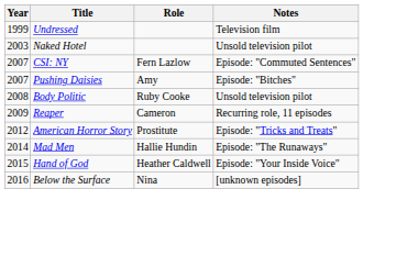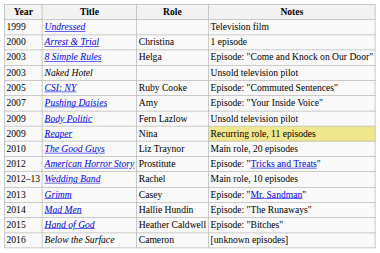+ row: 2000 | Arrest & Trial | Christina | 1 episode
+ row: 2003 | 8 Simple Rules | Helga | Episode: "Come and Knock on Our Door"
CSI: NY | Year: 2007 -> 2005
CSI: NY | Role: Fern Lazlow -> Ruby Cooke
Pushing Daisies | Notes: Episode: "Bitches" -> Episode: "Your Inside Voice"
Body Politic | Year: 2008 -> 2009
Body Politic | Role: Ruby Cooke -> Fern Lazlow
Reaper | Role: Cameron -> Nina
Reaper | Notes: no background -> khaki background
+ row: 2010 | The Good Guys | Liz Traynor | Main role, 20 episodes
+ row: 2012–13 | Wedding Band | Rachel | Main role, 10 episodes
+ row: 2013 | Grimm | Casey | Episode: "Mr. Sandman"
Hand of God | Notes: Episode: "Your Inside Voice" -> Episode: "Bitches"
Below the Surface | Role: Nina -> Cameron
